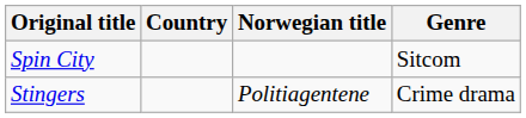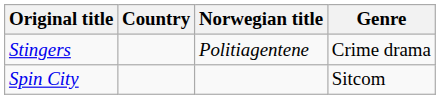rows swapped: Spin City <-> Stingers
